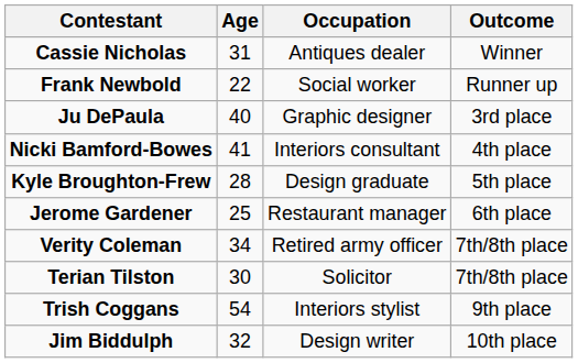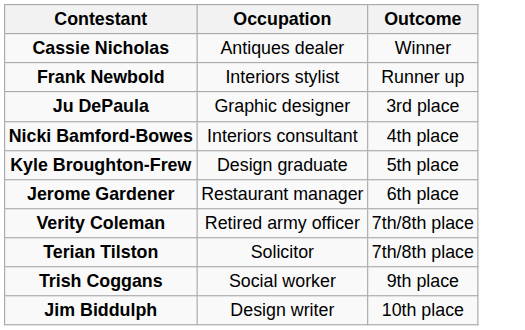- column: Age | 31 | 22 | 40 | 41 | 28 | 25 | 34 | 30 | 54 | 32
Frank Newbold | Occupation: Social worker -> Interiors stylist
Trish Coggans | Occupation: Interiors stylist -> Social worker
